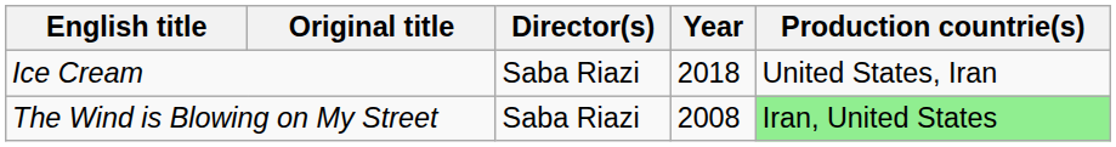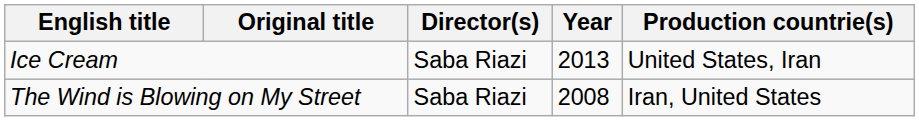Ice Cream | Year: 2018 -> 2013
The Wind is Blowing on My Street | Production countrie(s): lightgreen background -> no background
